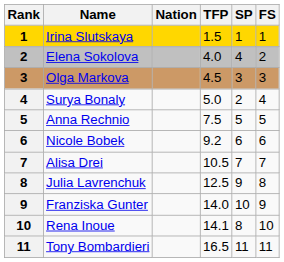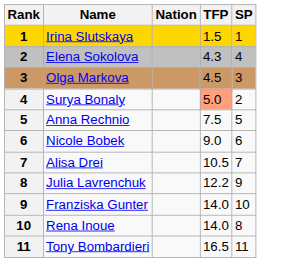- column: FS | 1 | 2 | 3 | 4 | 5 | 6 | 7 | 8 | 9 | 10 | 11
Elena Sokolova | TFP: 4.0 -> 4.3
Surya Bonaly | TFP: no background -> lightsalmon background
Nicole Bobek | TFP: 9.2 -> 9.0
Julia Lavrenchuk | TFP: 12.5 -> 12.2
Rena Inoue | TFP: 14.1 -> 14.0
